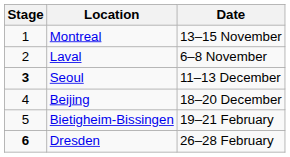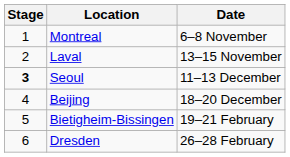Montreal | Date: 13–15 November -> 6–8 November
Laval | Date: 6–8 November -> 13–15 November
Dresden | Stage: bold -> normal
